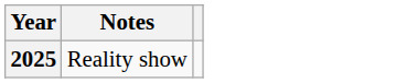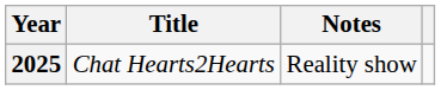+ column: Title | Chat Hearts2Hearts
